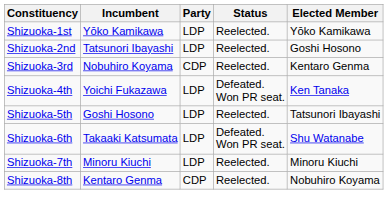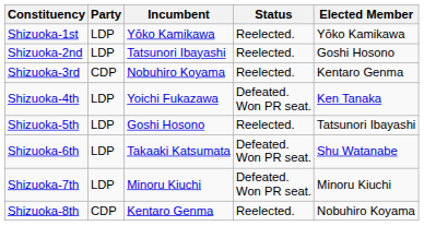columns swapped: Incumbent <-> Party
Shizuoka-7th | Status: Reelected. -> Defeated. Won PR seat.
